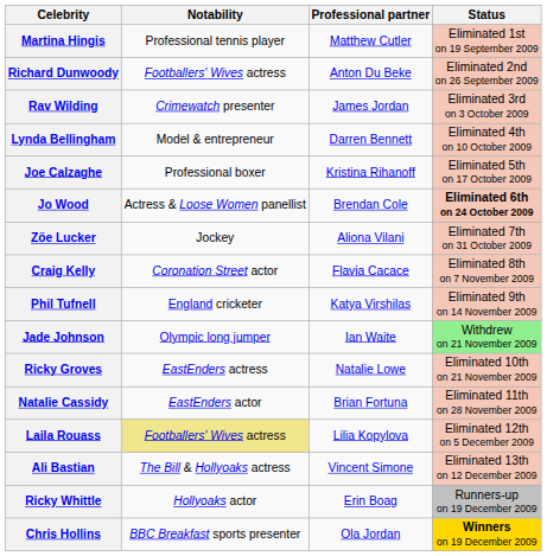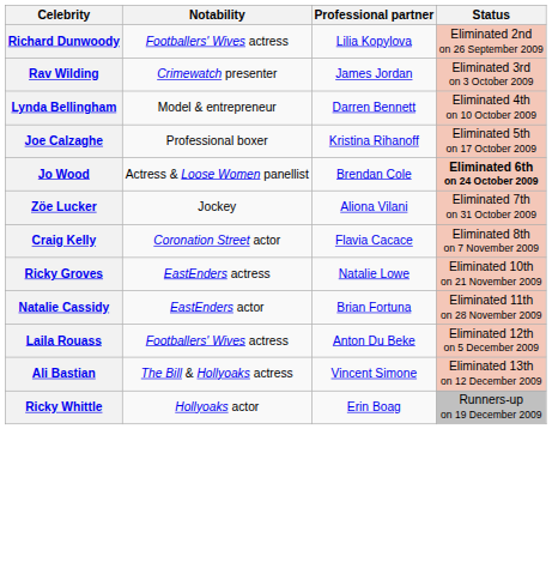- row: Martina Hingis | Professional tennis player | Matthew Cutler | Eliminated 1st on 19 September 2009
Richard Dunwoody | Professional partner: Anton Du Beke -> Lilia Kopylova
- row: Phil Tufnell | England cricketer | Katya Virshilas | Eliminated 9th on 14 November 2009
- row: Jade Johnson | Olympic long jumper | Ian Waite | Withdrew on 21 November 2009
Laila Rouass | Notability: khaki background -> no background
Laila Rouass | Professional partner: Lilia Kopylova -> Anton Du Beke
- row: Chris Hollins | BBC Breakfast sports presenter | Ola Jordan | Winners on 19 December 2009
